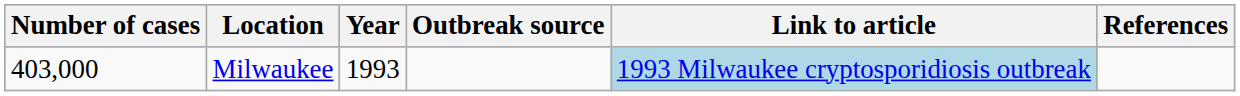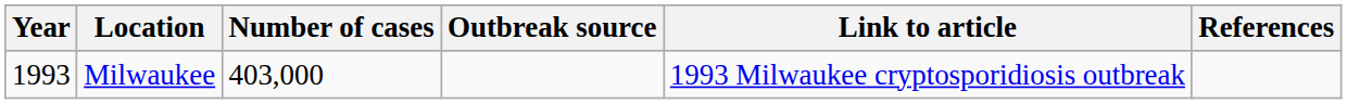columns swapped: Year <-> Number of cases
Milwaukee | Link to article: lightblue background -> no background
